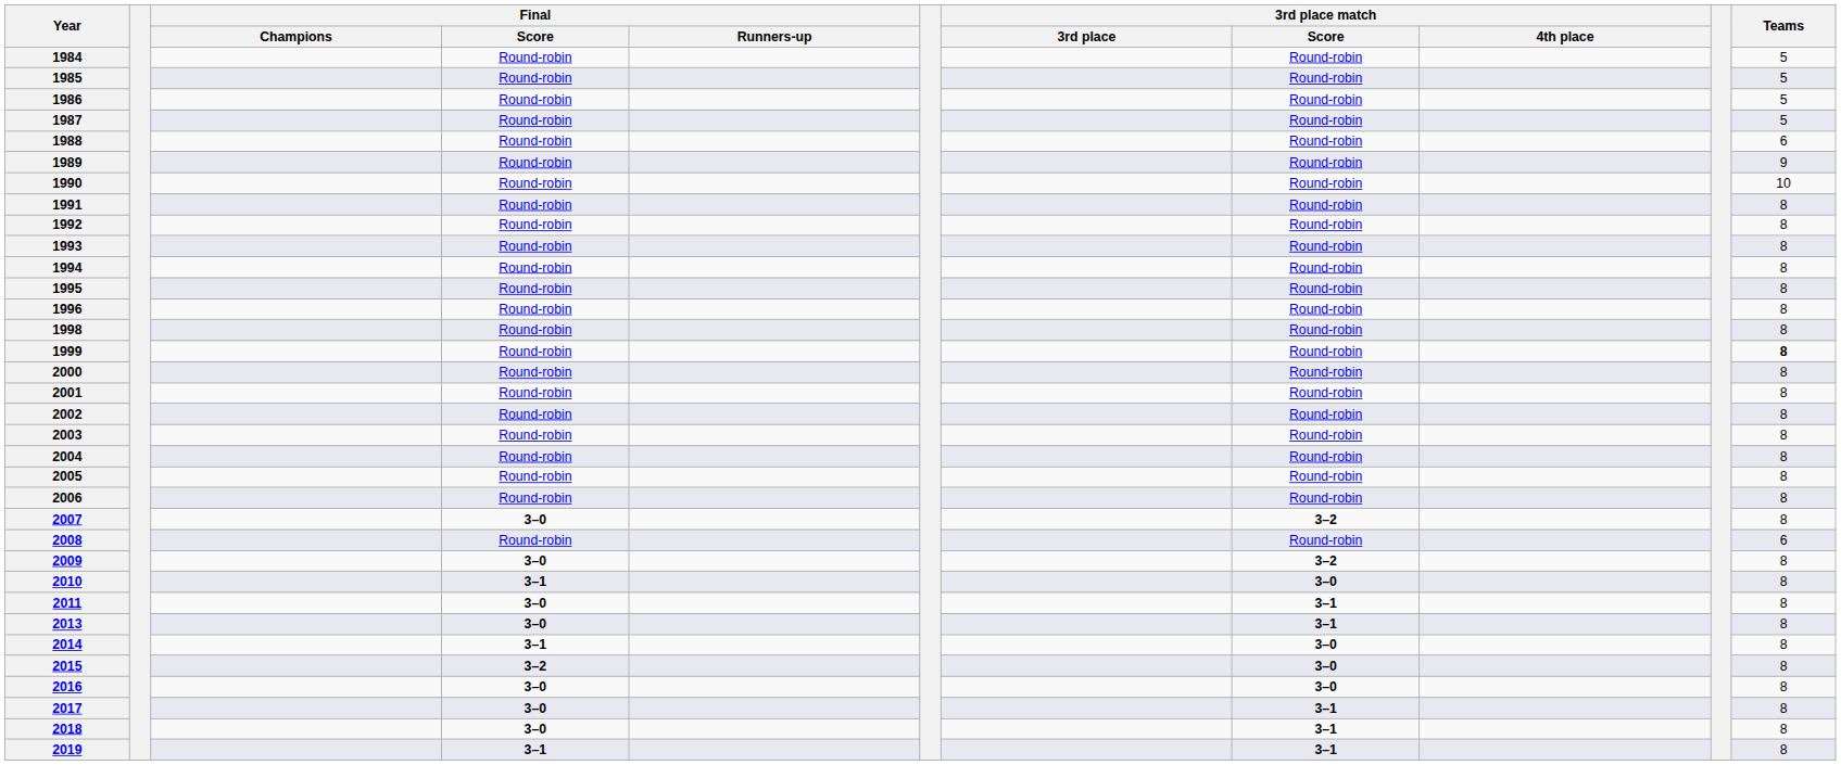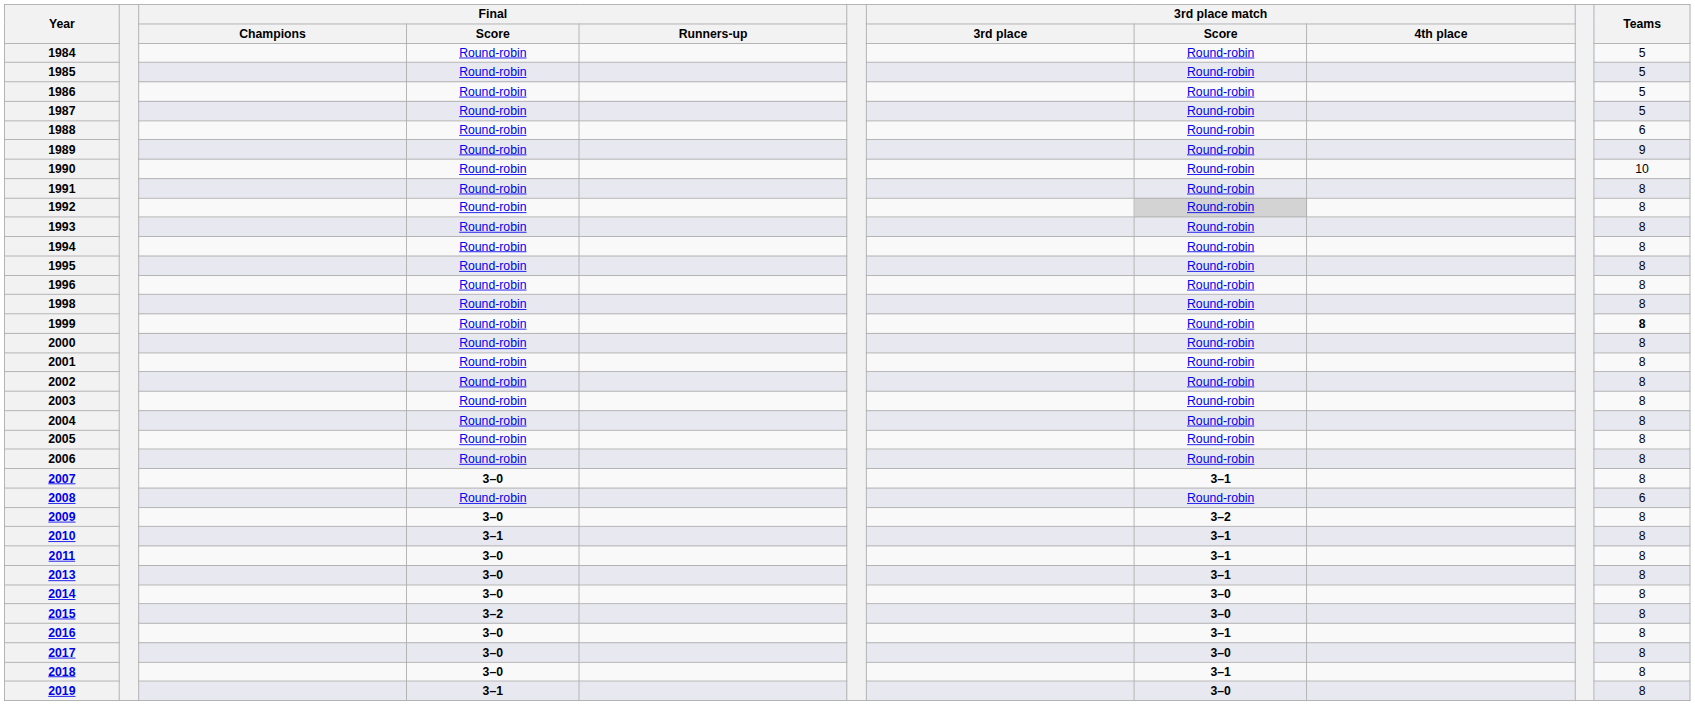1992 | 3rd place match / Score: no background -> lightgrey background
2007 | 3rd place match / Score: 3–2 -> 3–1
2010 | 3rd place match / Score: 3–0 -> 3–1
2014 | Final / Score: 3–1 -> 3–0
2016 | 3rd place match / Score: 3–0 -> 3–1
2017 | 3rd place match / Score: 3–1 -> 3–0
2019 | 3rd place match / Score: 3–1 -> 3–0
